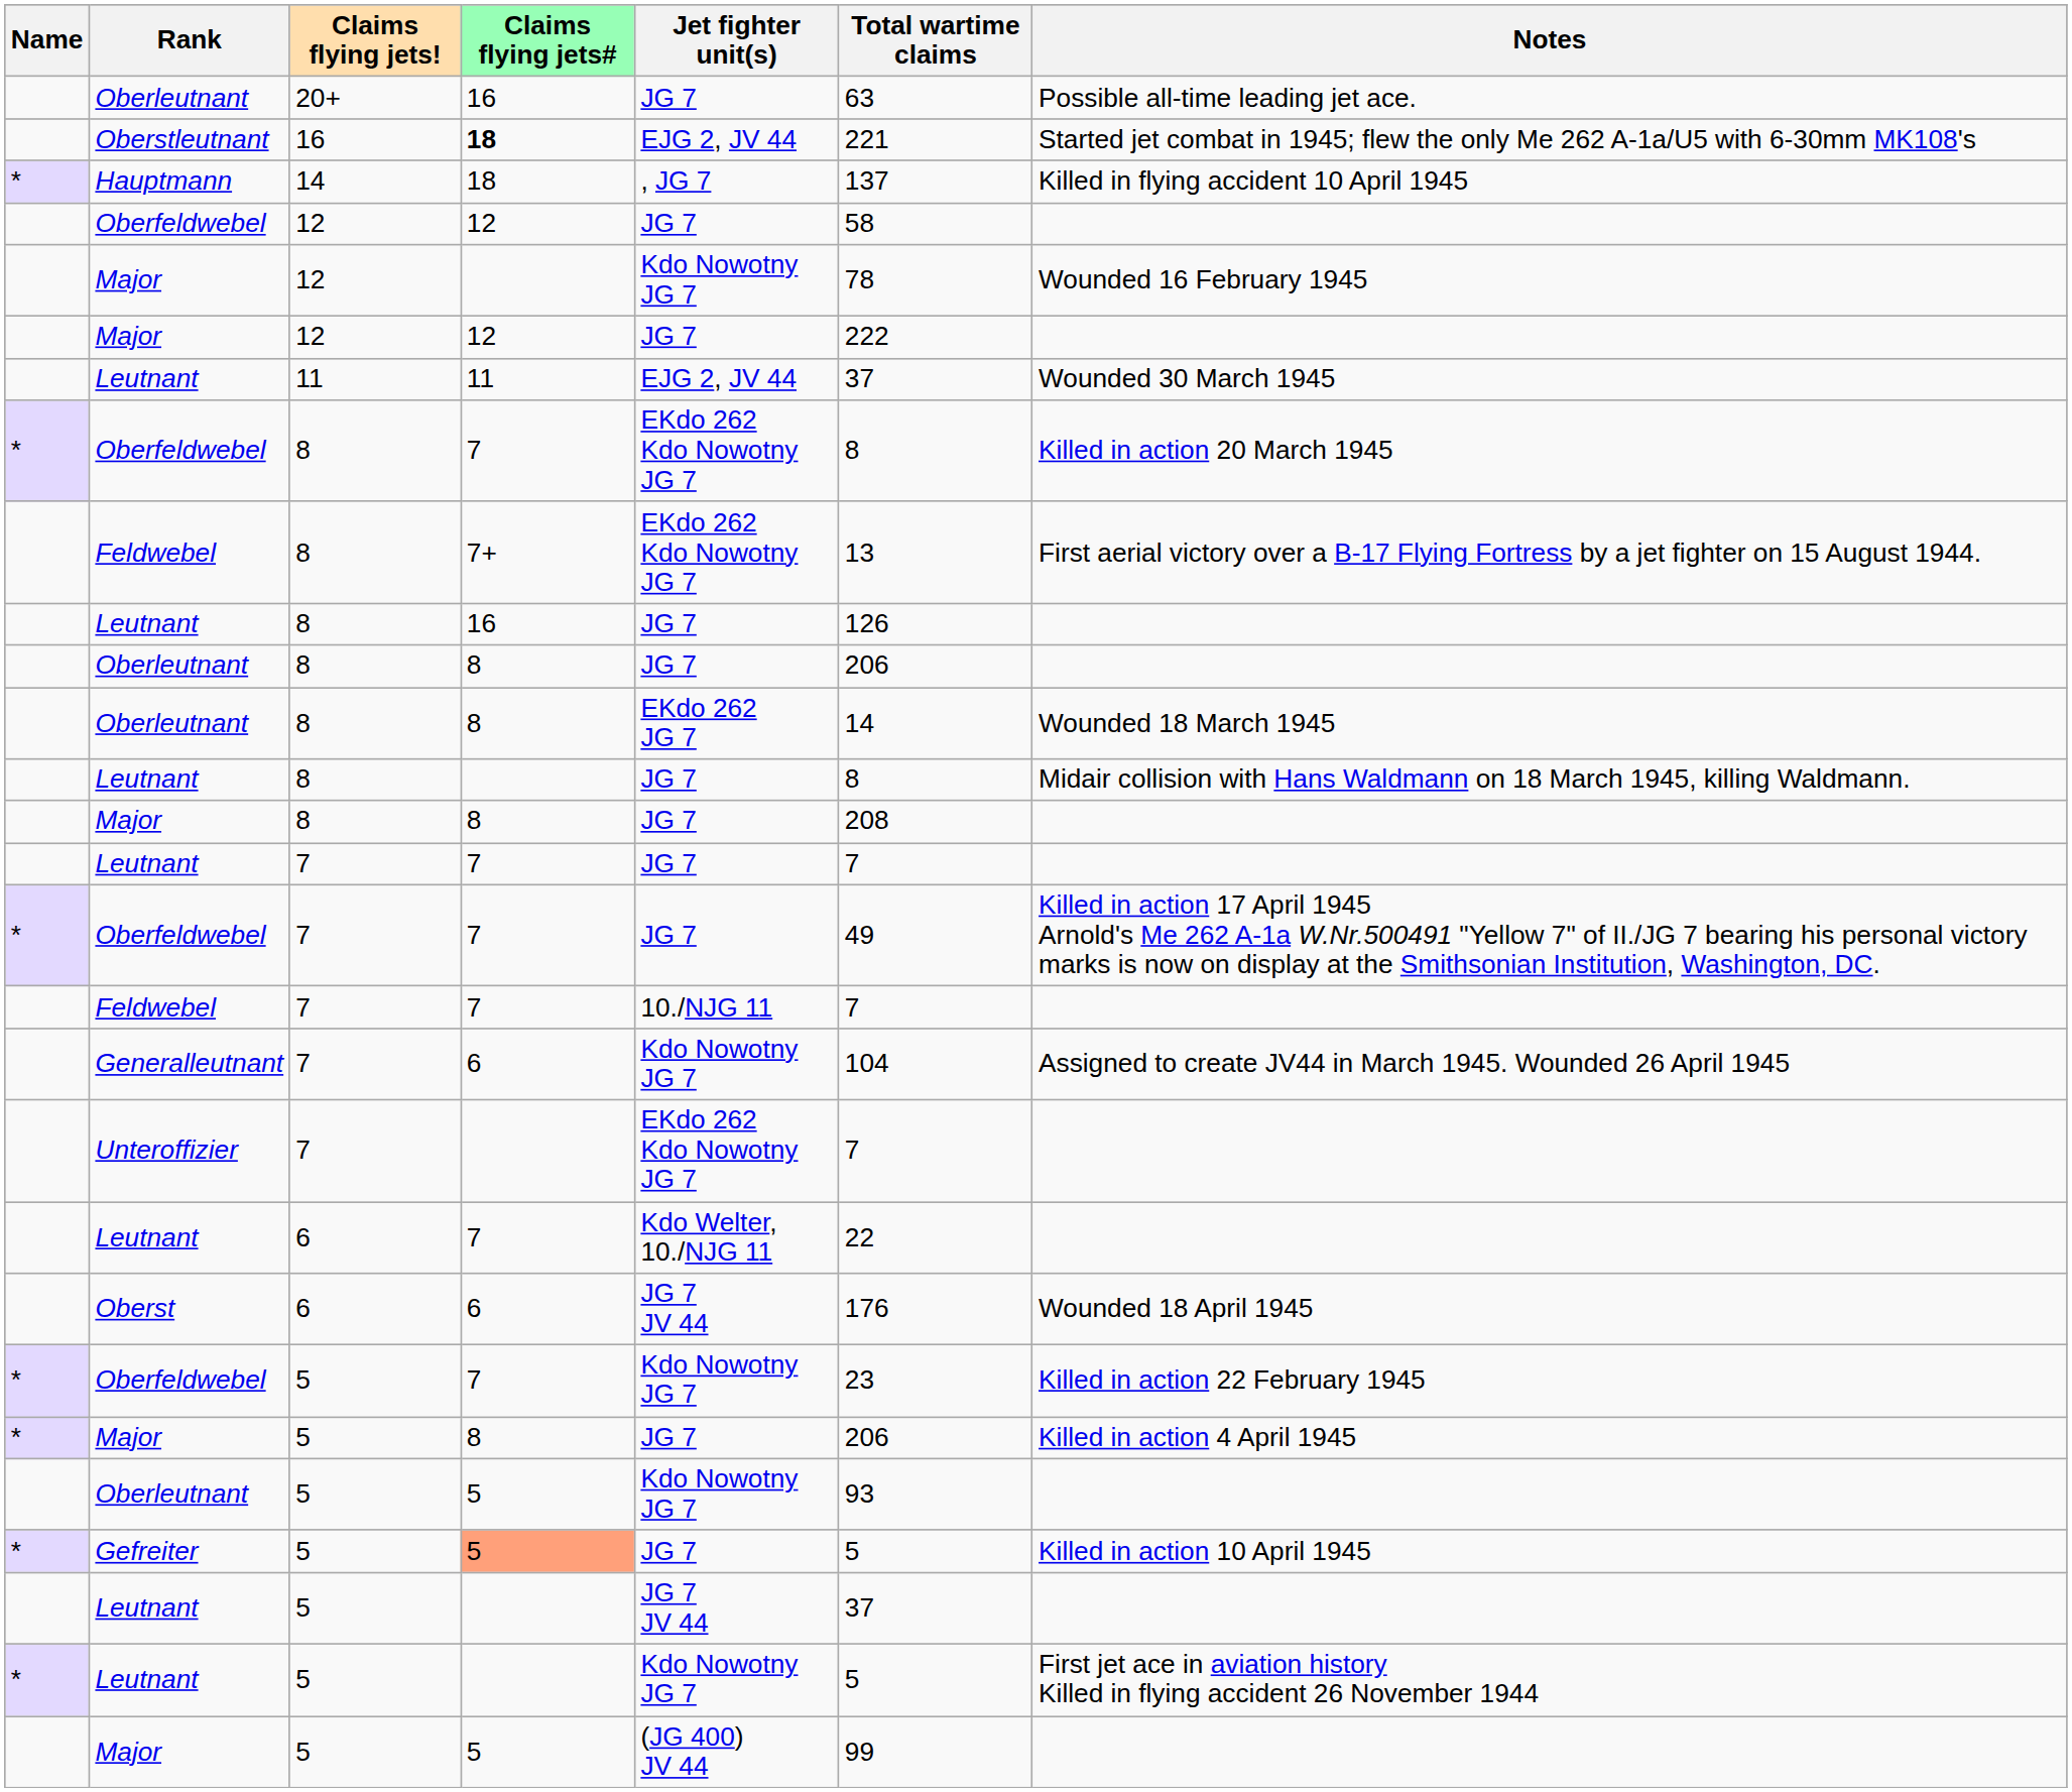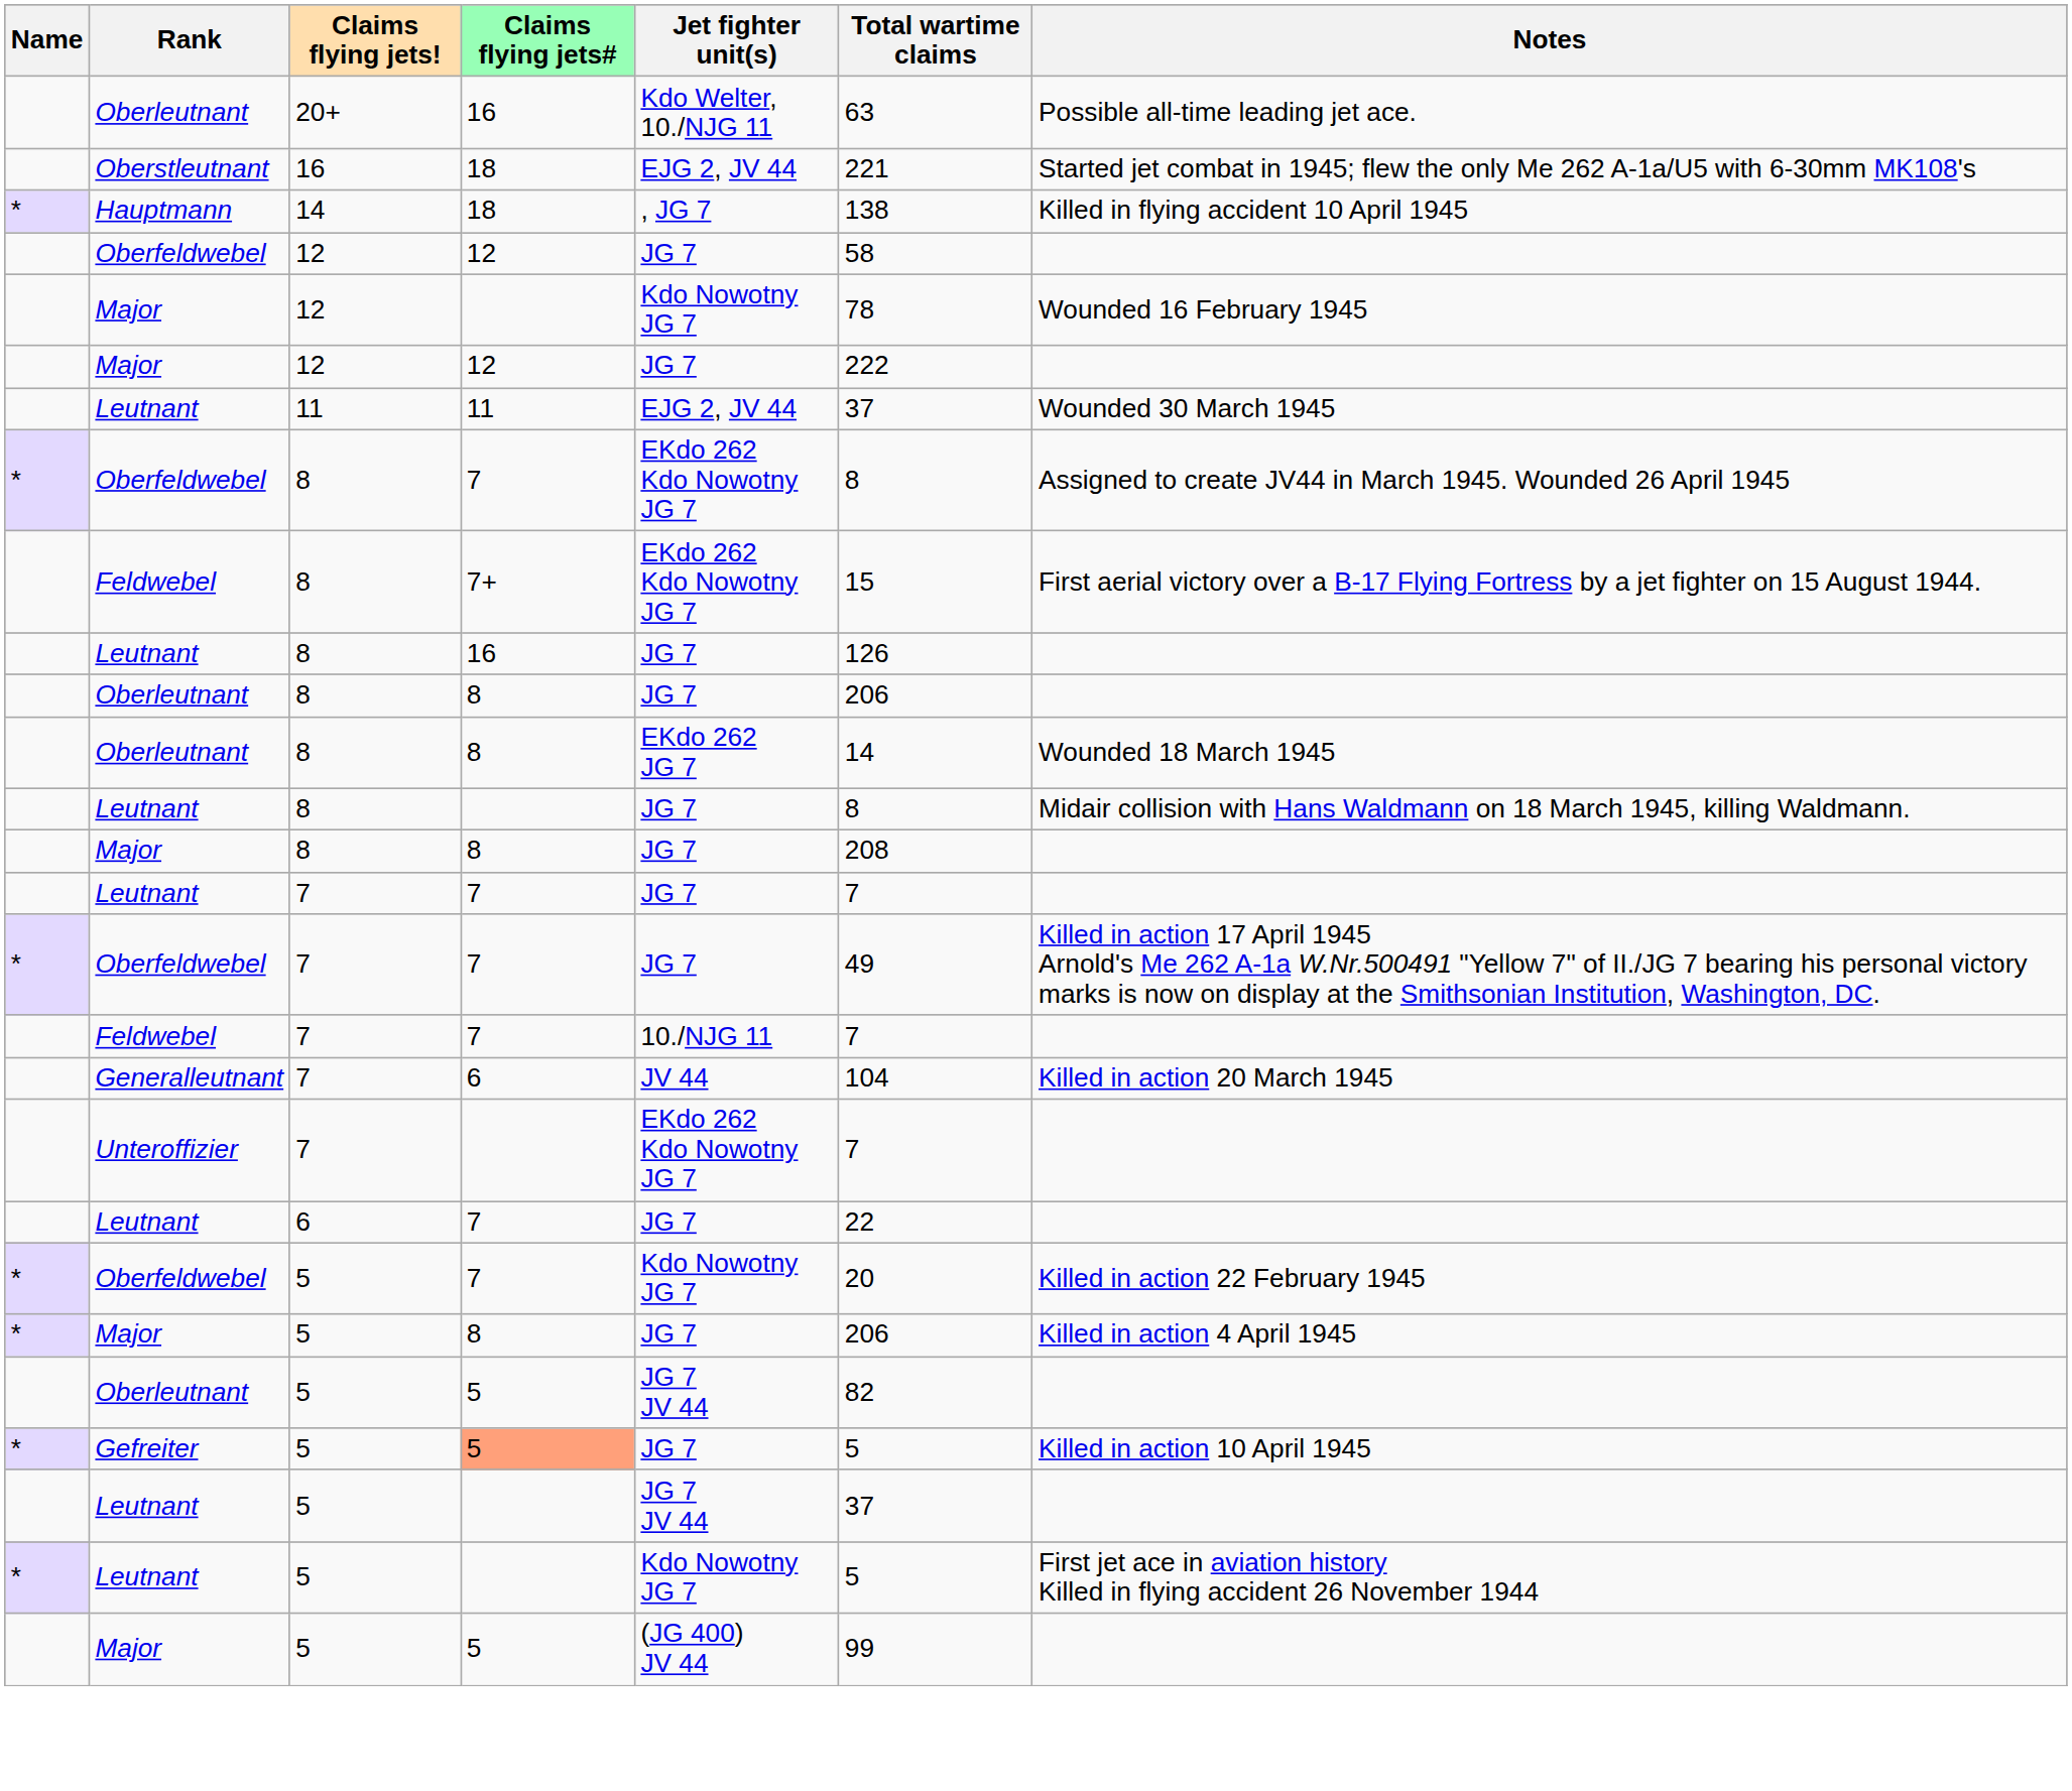Oberleutnant / 20+ | Jet fighter unit(s): JG 7 -> Kdo Welter, 10./NJG 11
Oberstleutnant | Claims flying jets#: bold -> normal
Hauptmann | Total wartime claims: 137 -> 138
Oberfeldwebel / 8 | Notes: Killed in action 20 March 1945 -> Assigned to create JV44 in March 1945. Wounded 26 April 1945
Feldwebel / 8 | Total wartime claims: 13 -> 15
Generalleutnant | Jet fighter unit(s): Kdo Nowotny JG 7 -> JV 44
Generalleutnant | Notes: Assigned to create JV44 in March 1945. Wounded 26 April 1945 -> Killed in action 20 March 1945
Leutnant / 6 | Jet fighter unit(s): Kdo Welter, 10./NJG 11 -> JG 7
- row: Oberst | 6 | 6 | JG 7 JV 44 | 176 | Wounded 18 April 1945
Oberfeldwebel / 5 | Total wartime claims: 23 -> 20
Oberleutnant / 5 | Jet fighter unit(s): Kdo Nowotny JG 7 -> JG 7 JV 44
Oberleutnant / 5 | Total wartime claims: 93 -> 82
